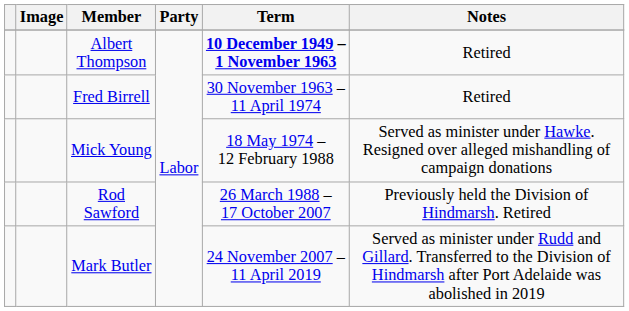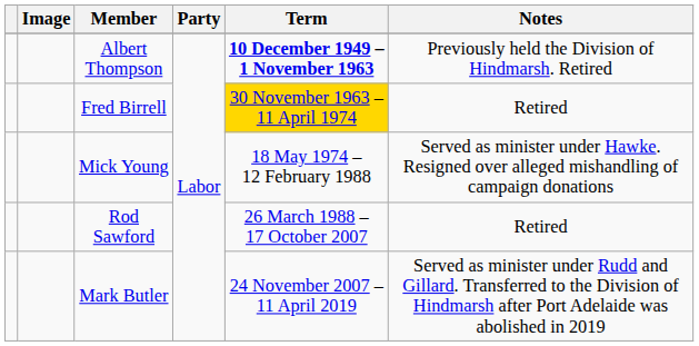Albert Thompson | Notes: Retired -> Previously held the Division of Hindmarsh. Retired
Fred Birrell | Term: no background -> gold background
Rod Sawford | Notes: Previously held the Division of Hindmarsh. Retired -> Retired
